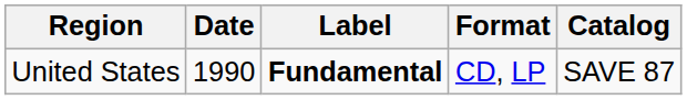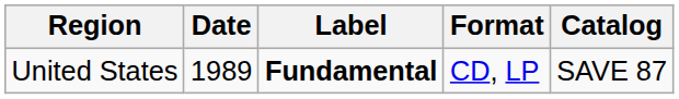United States | Date: 1990 -> 1989
